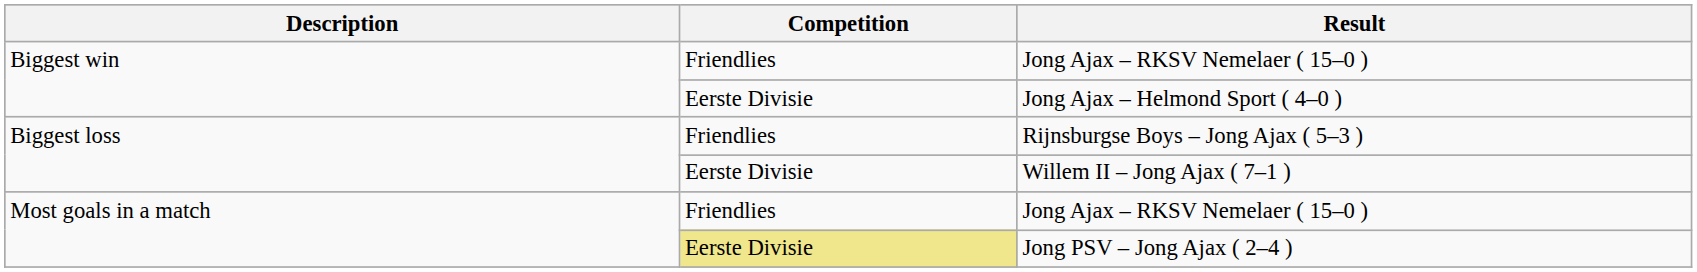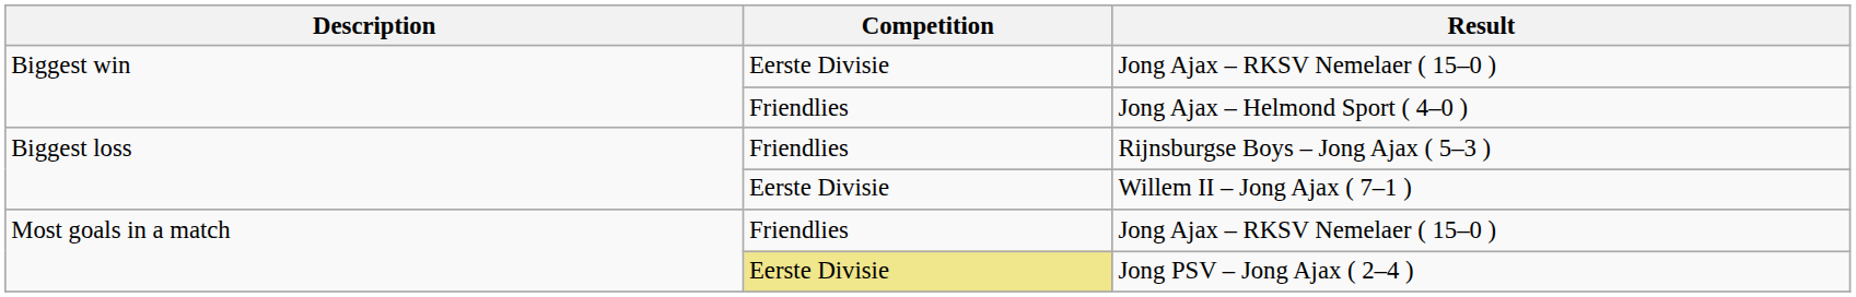Biggest win / Jong Ajax – RKSV Nemelaer ( 15–0 ) | Competition: Friendlies -> Eerste Divisie
Jong Ajax – Helmond Sport ( 4–0 ) | Competition: Eerste Divisie -> Friendlies
